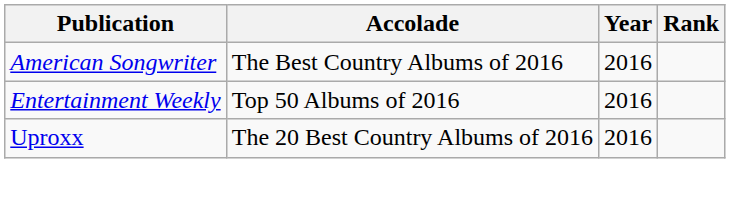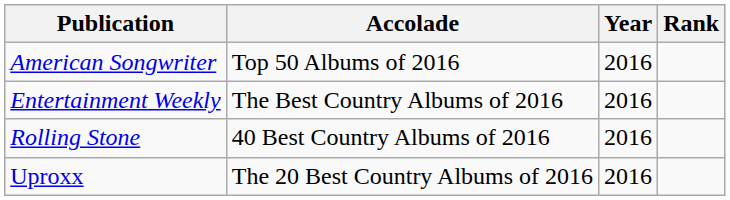American Songwriter | Accolade: The Best Country Albums of 2016 -> Top 50 Albums of 2016
Entertainment Weekly | Accolade: Top 50 Albums of 2016 -> The Best Country Albums of 2016
+ row: Rolling Stone | 40 Best Country Albums of 2016 | 2016
